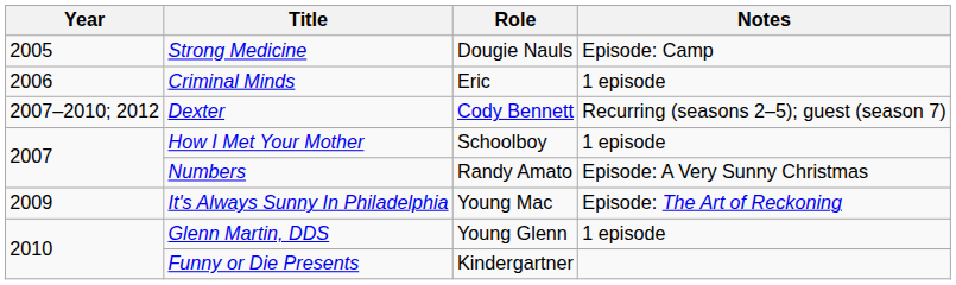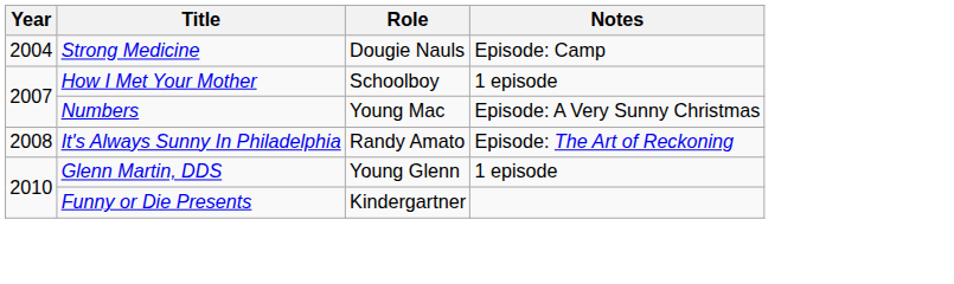Strong Medicine | Year: 2005 -> 2004
- row: 2006 | Criminal Minds | Eric | 1 episode
- row: 2007–2010; 2012 | Dexter | Cody Bennett | Recurring (seasons 2–5); guest (season 7)
Numbers | Role: Randy Amato -> Young Mac
It's Always Sunny In Philadelphia | Year: 2009 -> 2008
It's Always Sunny In Philadelphia | Role: Young Mac -> Randy Amato
